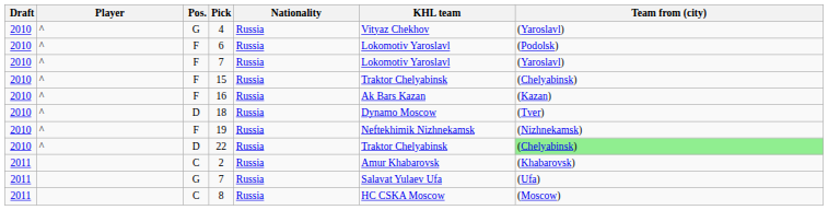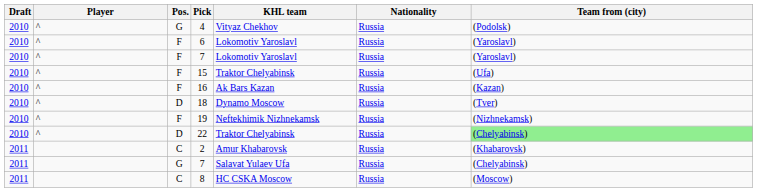columns swapped: Nationality <-> KHL team
4 | Team from (city): (Yaroslavl) -> (Podolsk)
6 | Team from (city): (Podolsk) -> (Yaroslavl)
15 | Team from (city): (Chelyabinsk) -> (Ufa)
G / 7 | Team from (city): (Ufa) -> (Chelyabinsk)
